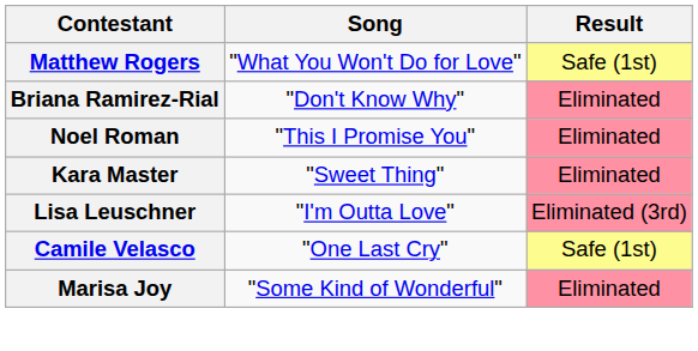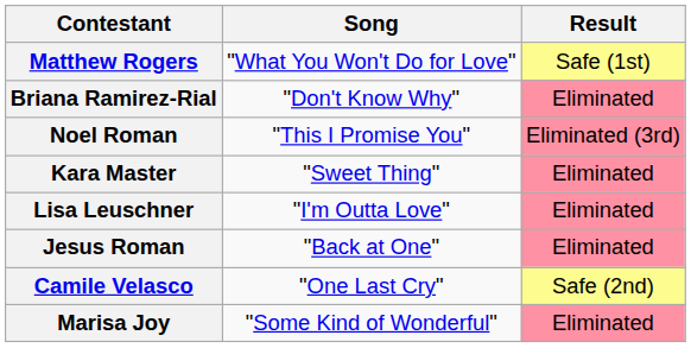Noel Roman | Result: Eliminated -> Eliminated (3rd)
Lisa Leuschner | Result: Eliminated (3rd) -> Eliminated
+ row: Jesus Roman | "Back at One" | Eliminated
Camile Velasco | Result: Safe (1st) -> Safe (2nd)
